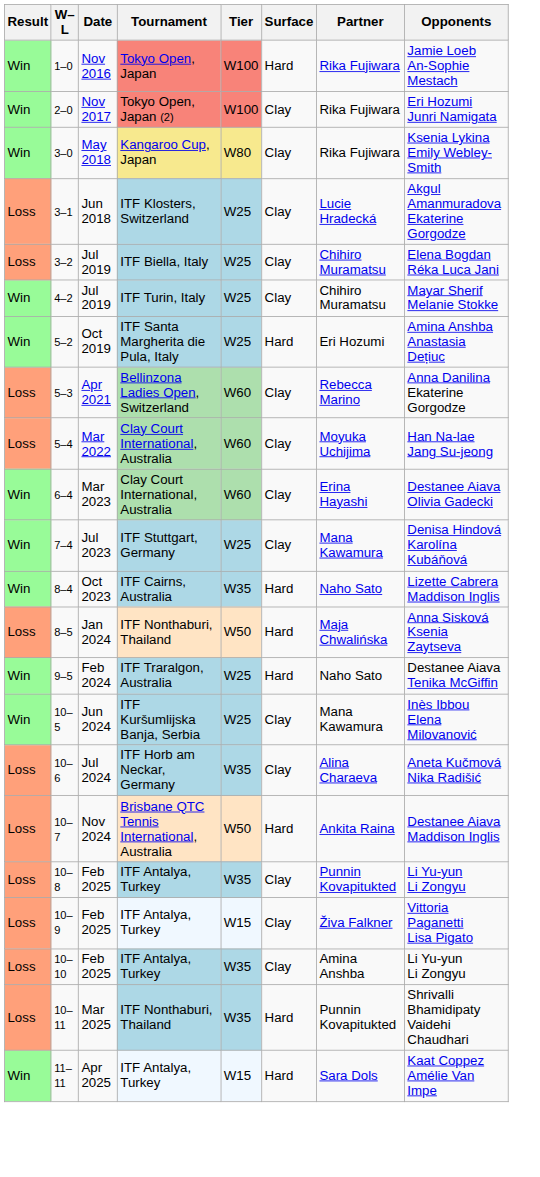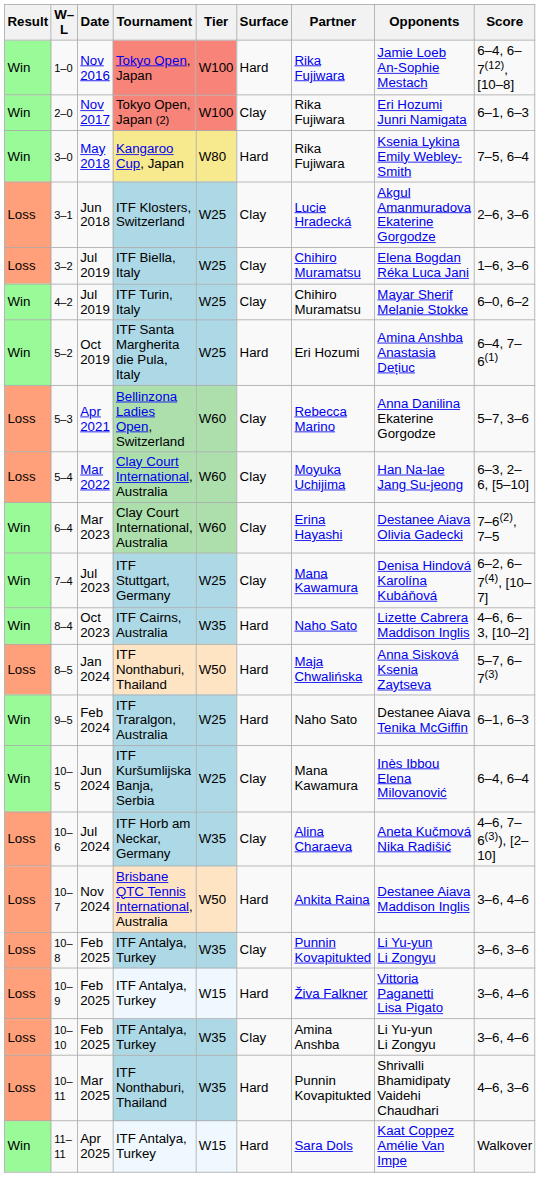+ column: Score | 6–4, 6–7(12), [10–8] | 6–1, 6–3 | 7–5, 6–4 | 2–6, 3–6 | 1–6, 3–6 | 6–0, 6–2 | 6–4, 7–6(1) | 5–7, 3–6 | 6–3, 2–6, [5–10] | 7–6(2), 7–5 | 6–2, 6–7(4), [10–7] | 4–6, 6–3, [10–2] | 5–7, 6–7(3) | 6–1, 6–3 | 6–4, 6–4 | 4–6, 7–6(3)), [2–10] | 3–6, 4–6 | 3–6, 3–6 | 3–6, 4–6 | 3–6, 4–6 | 4–6, 3–6 | Walkover
3–0 | Surface: Clay -> Hard
10–9 | Surface: Clay -> Hard
